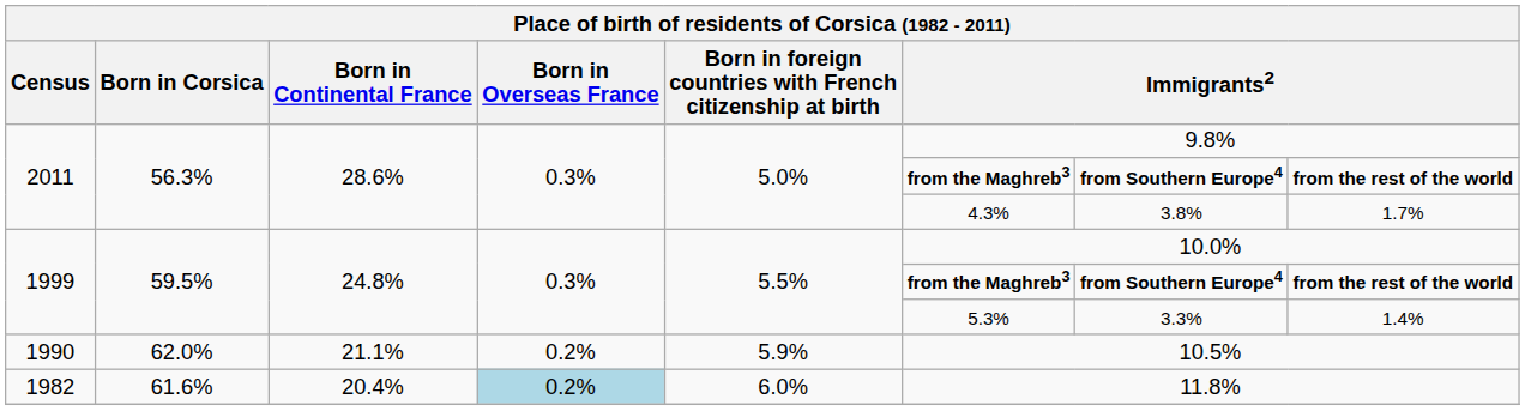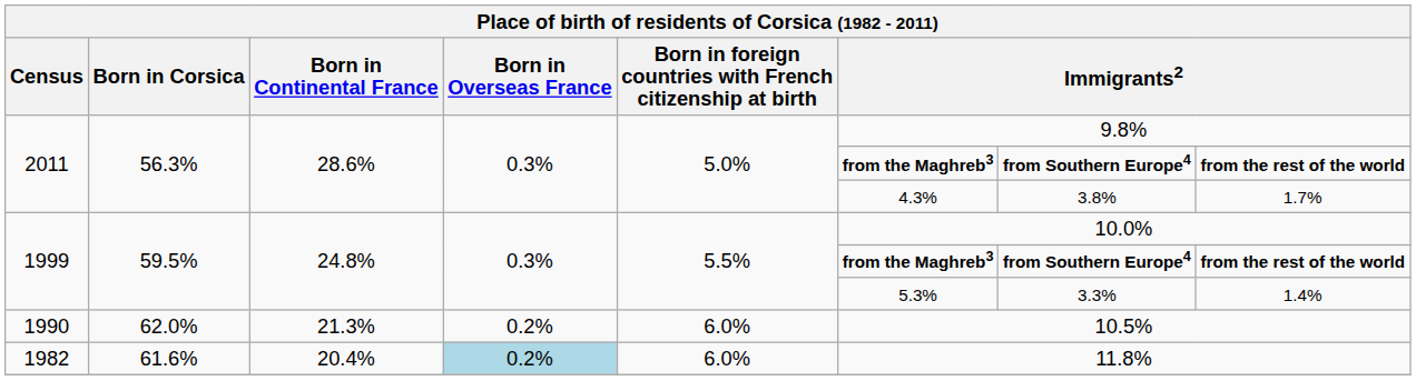1990 | Born in Continental France: 21.1% -> 21.3%
1990 | Born in foreign countries with French citizenship at birth: 5.9% -> 6.0%
